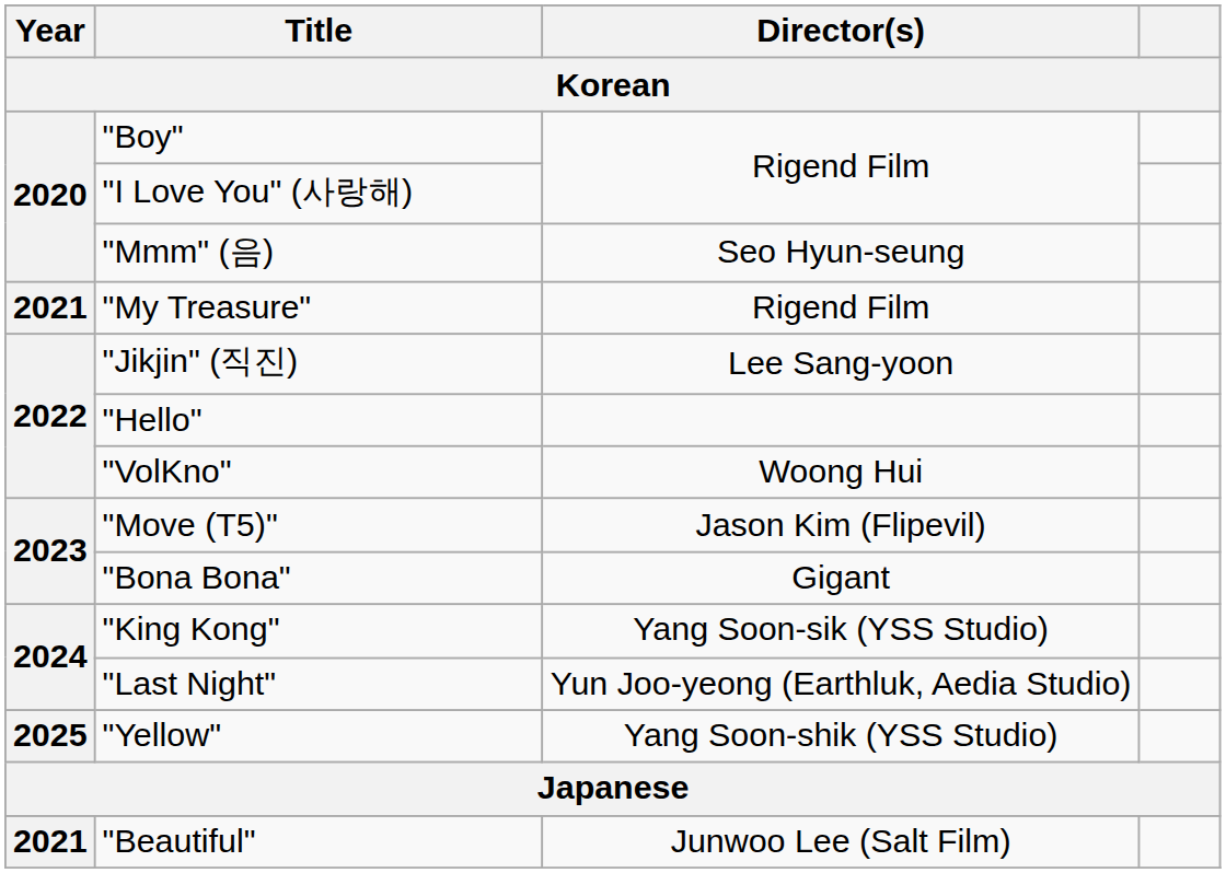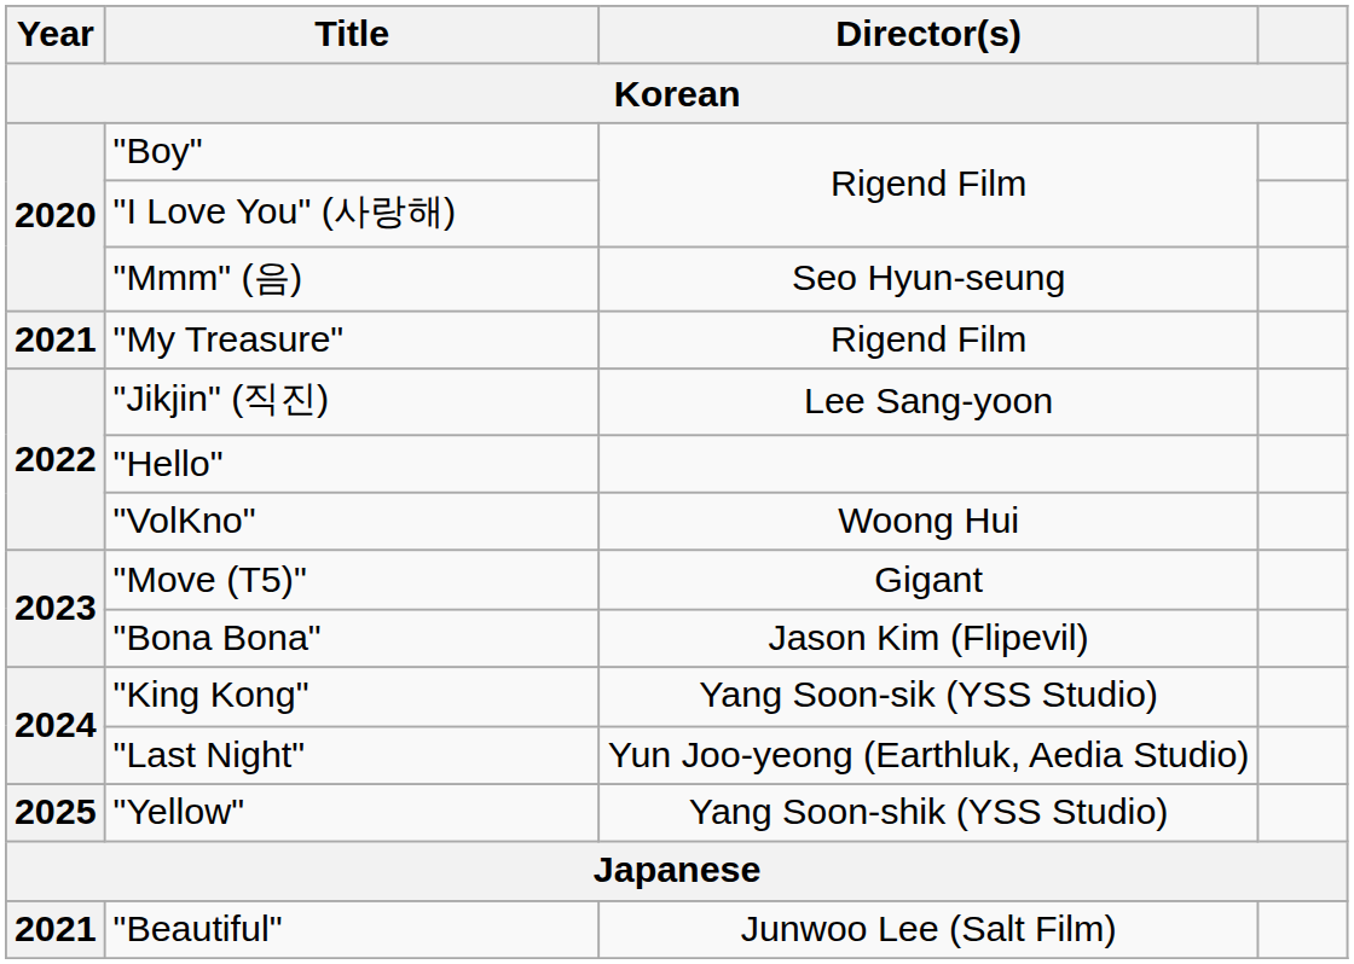"Move (T5)" | Director(s): Jason Kim (Flipevil) -> Gigant
"Bona Bona" | Director(s): Gigant -> Jason Kim (Flipevil)
